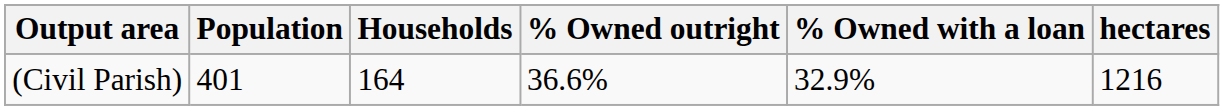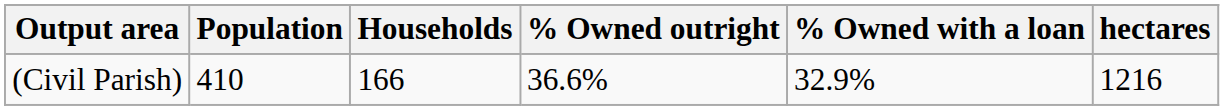(Civil Parish) | Population: 401 -> 410
(Civil Parish) | Households: 164 -> 166
